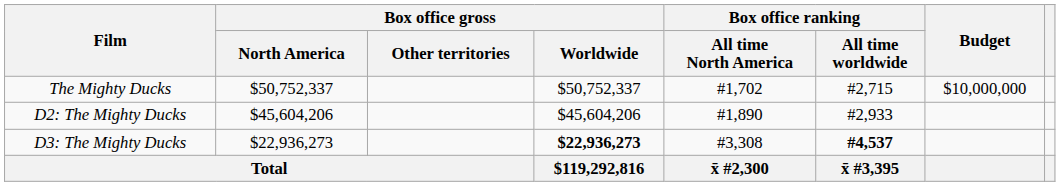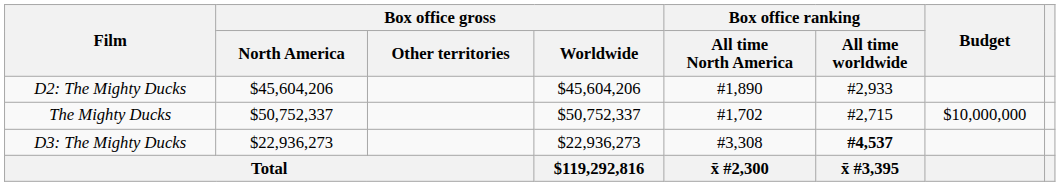rows swapped: The Mighty Ducks <-> D2: The Mighty Ducks
D3: The Mighty Ducks | Box office gross / Worldwide: bold -> normal
